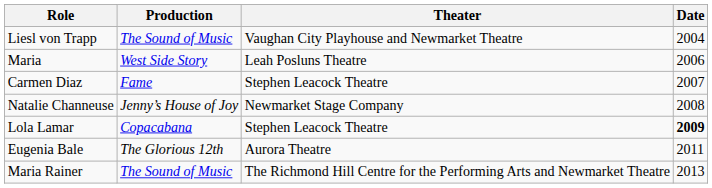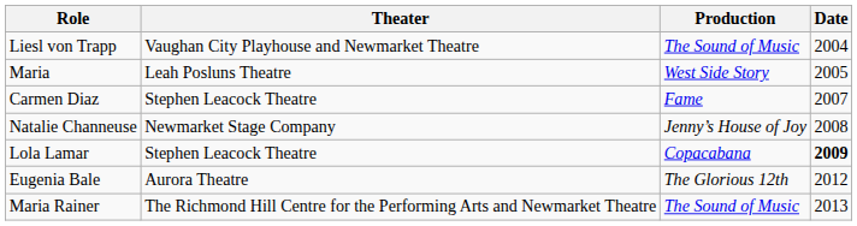columns swapped: Production <-> Theater
Maria | Date: 2006 -> 2005
Eugenia Bale | Date: 2011 -> 2012
